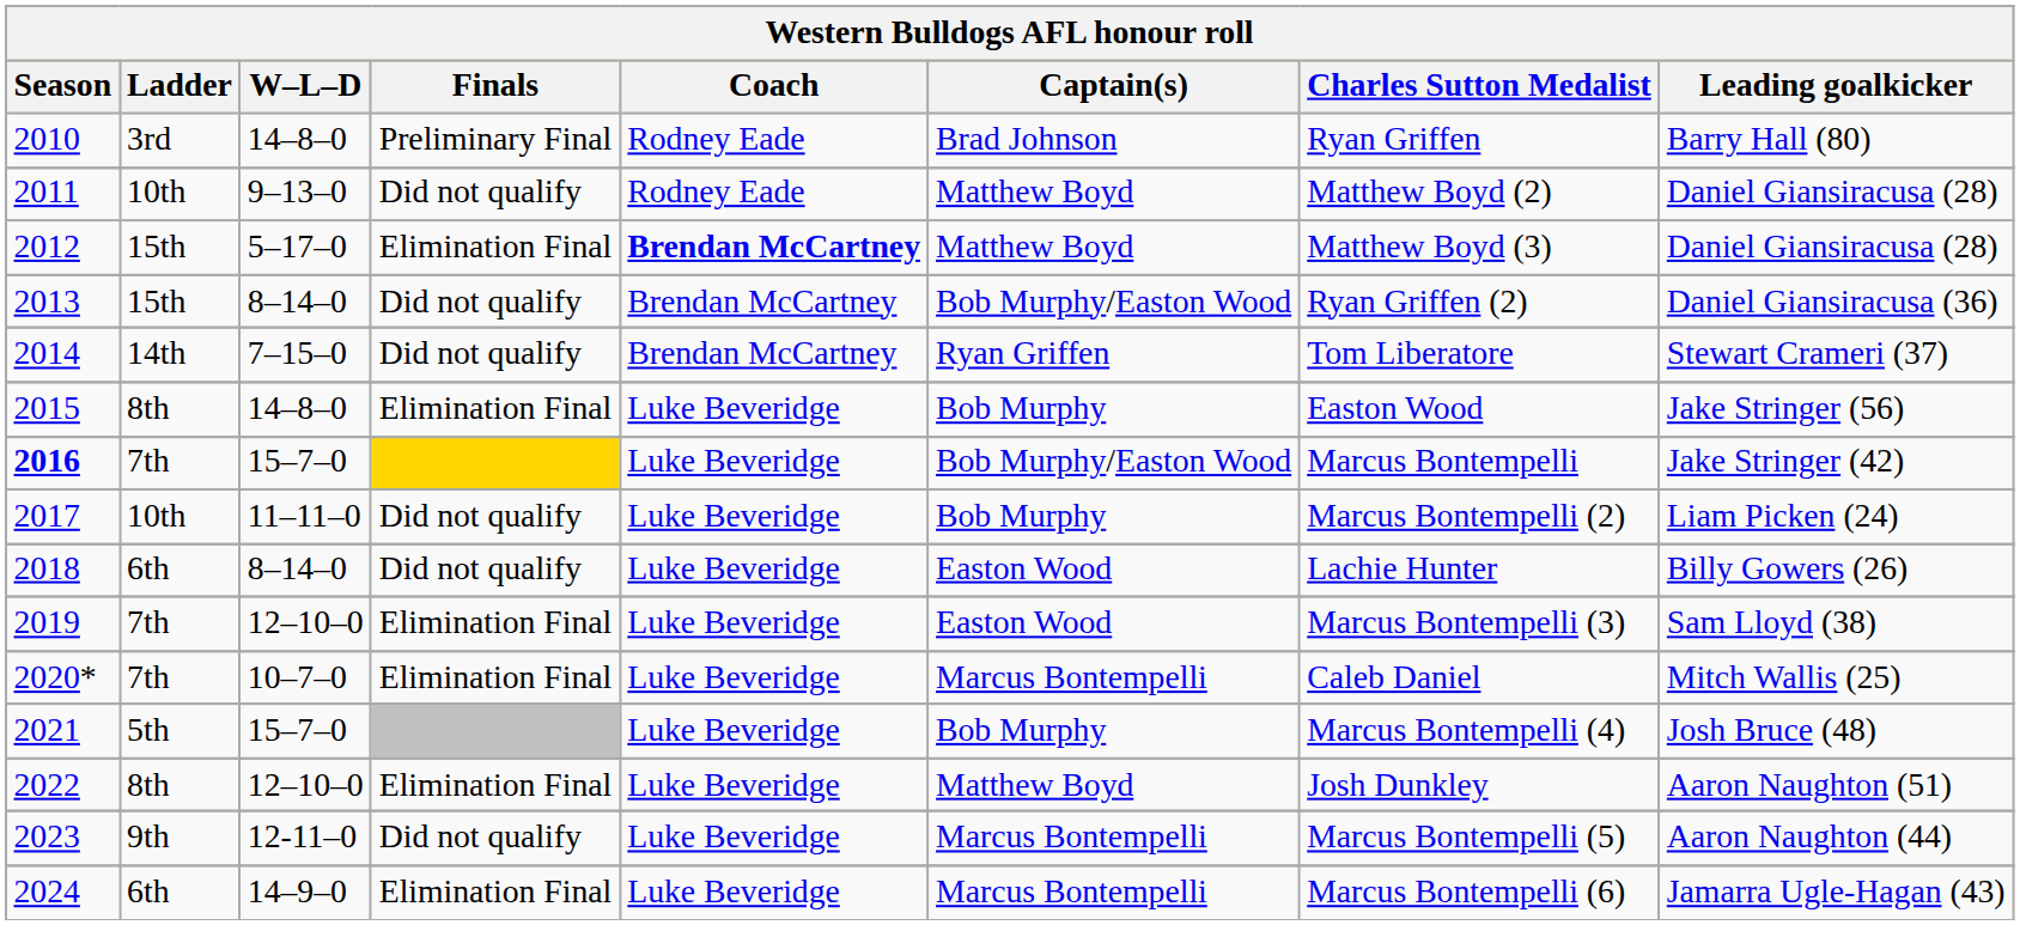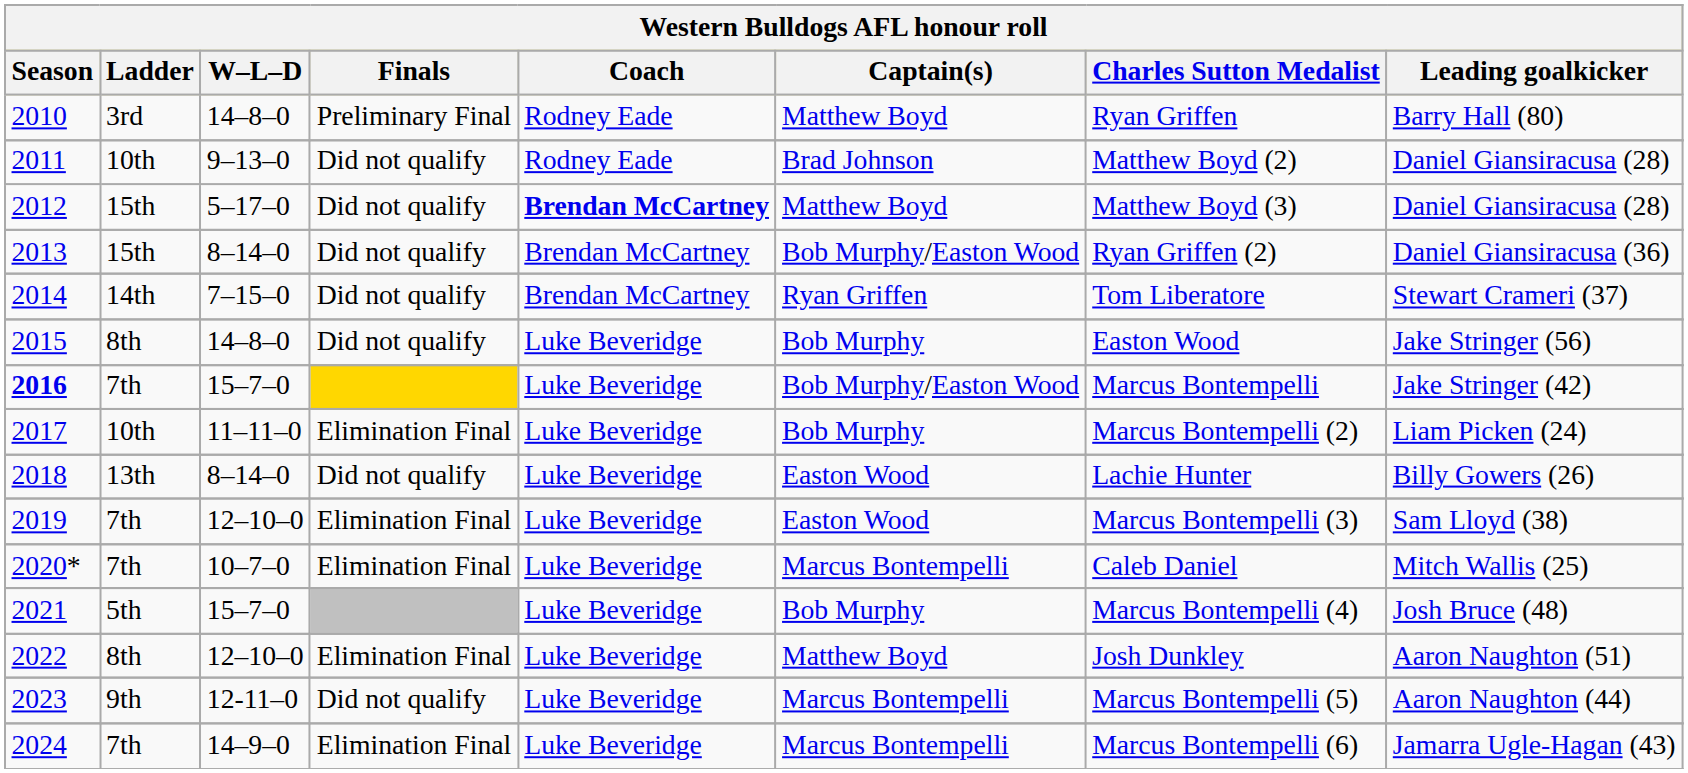2010 | Captain(s): Brad Johnson -> Matthew Boyd
2011 | Captain(s): Matthew Boyd -> Brad Johnson
2012 | Finals: Elimination Final -> Did not qualify
2015 | Finals: Elimination Final -> Did not qualify
2017 | Finals: Did not qualify -> Elimination Final
2018 | Ladder: 6th -> 13th
2024 | Ladder: 6th -> 7th
